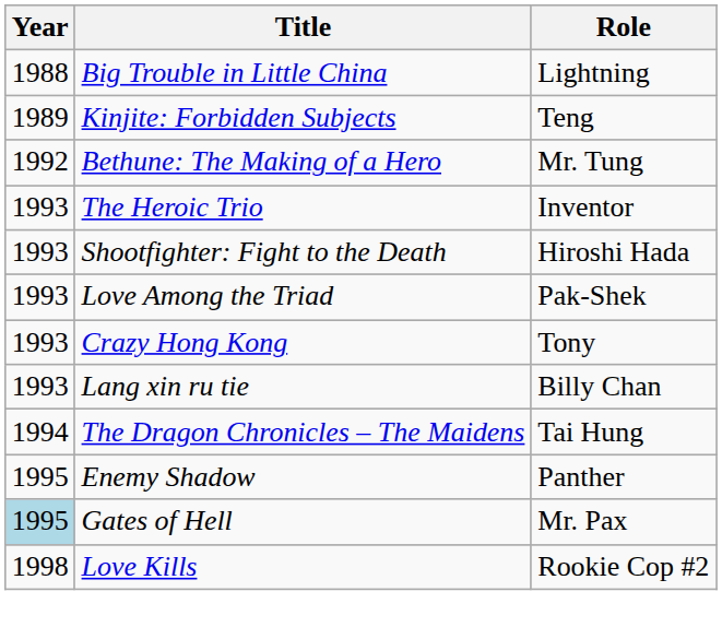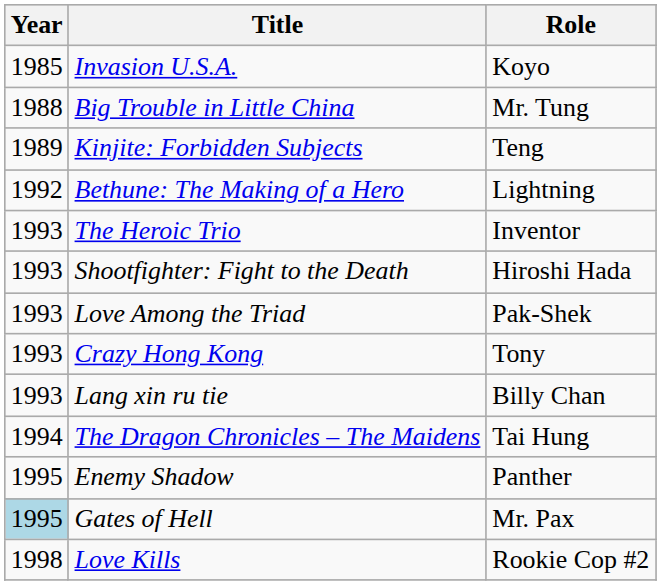+ row: 1985 | Invasion U.S.A. | Koyo
Big Trouble in Little China | Role: Lightning -> Mr. Tung
Bethune: The Making of a Hero | Role: Mr. Tung -> Lightning
